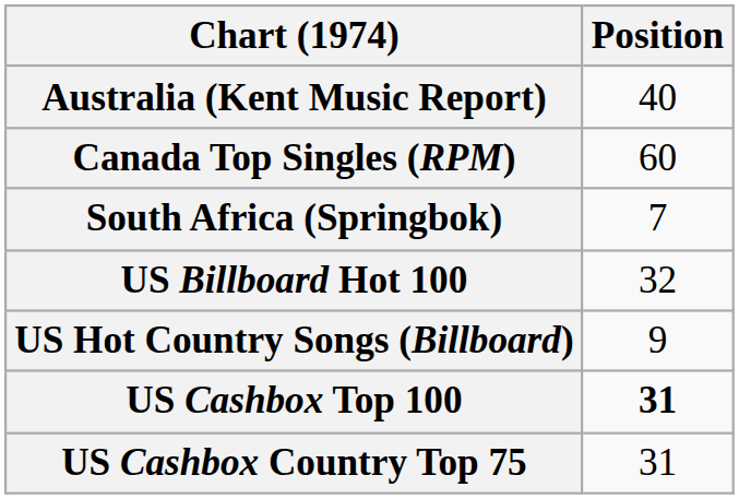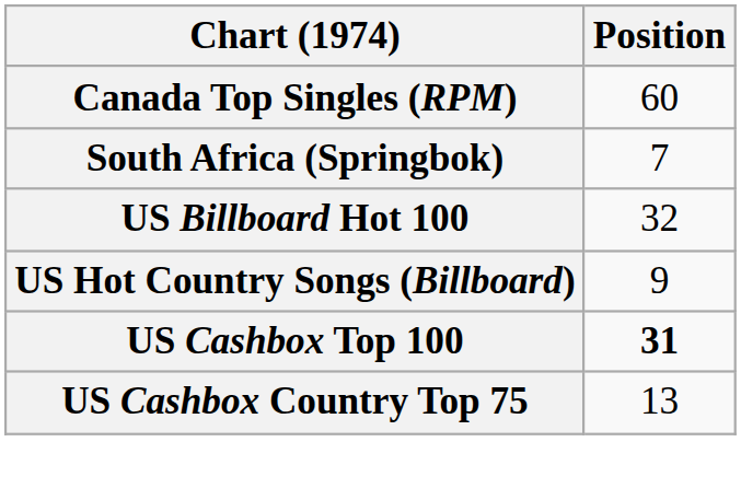- row: Australia (Kent Music Report) | 40
US Cashbox Country Top 75 | Position: 31 -> 13
